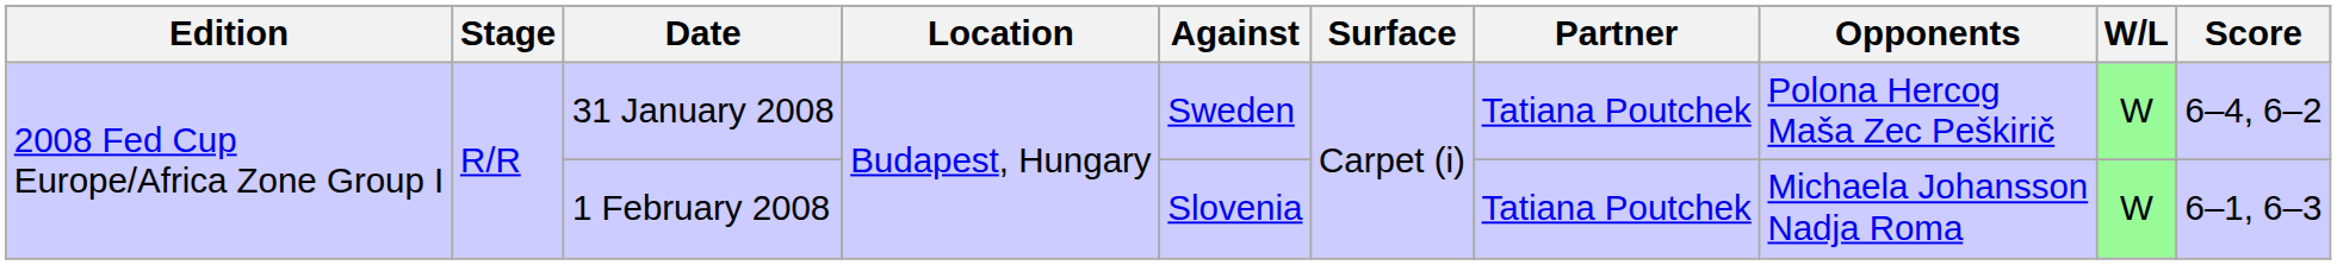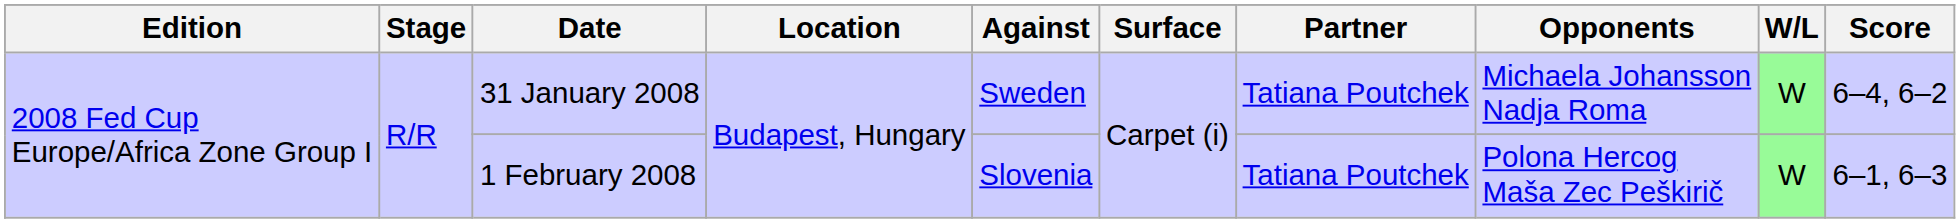31 January 2008 | Opponents: Polona Hercog Maša Zec Peškirič -> Michaela Johansson Nadja Roma
1 February 2008 | Opponents: Michaela Johansson Nadja Roma -> Polona Hercog Maša Zec Peškirič
